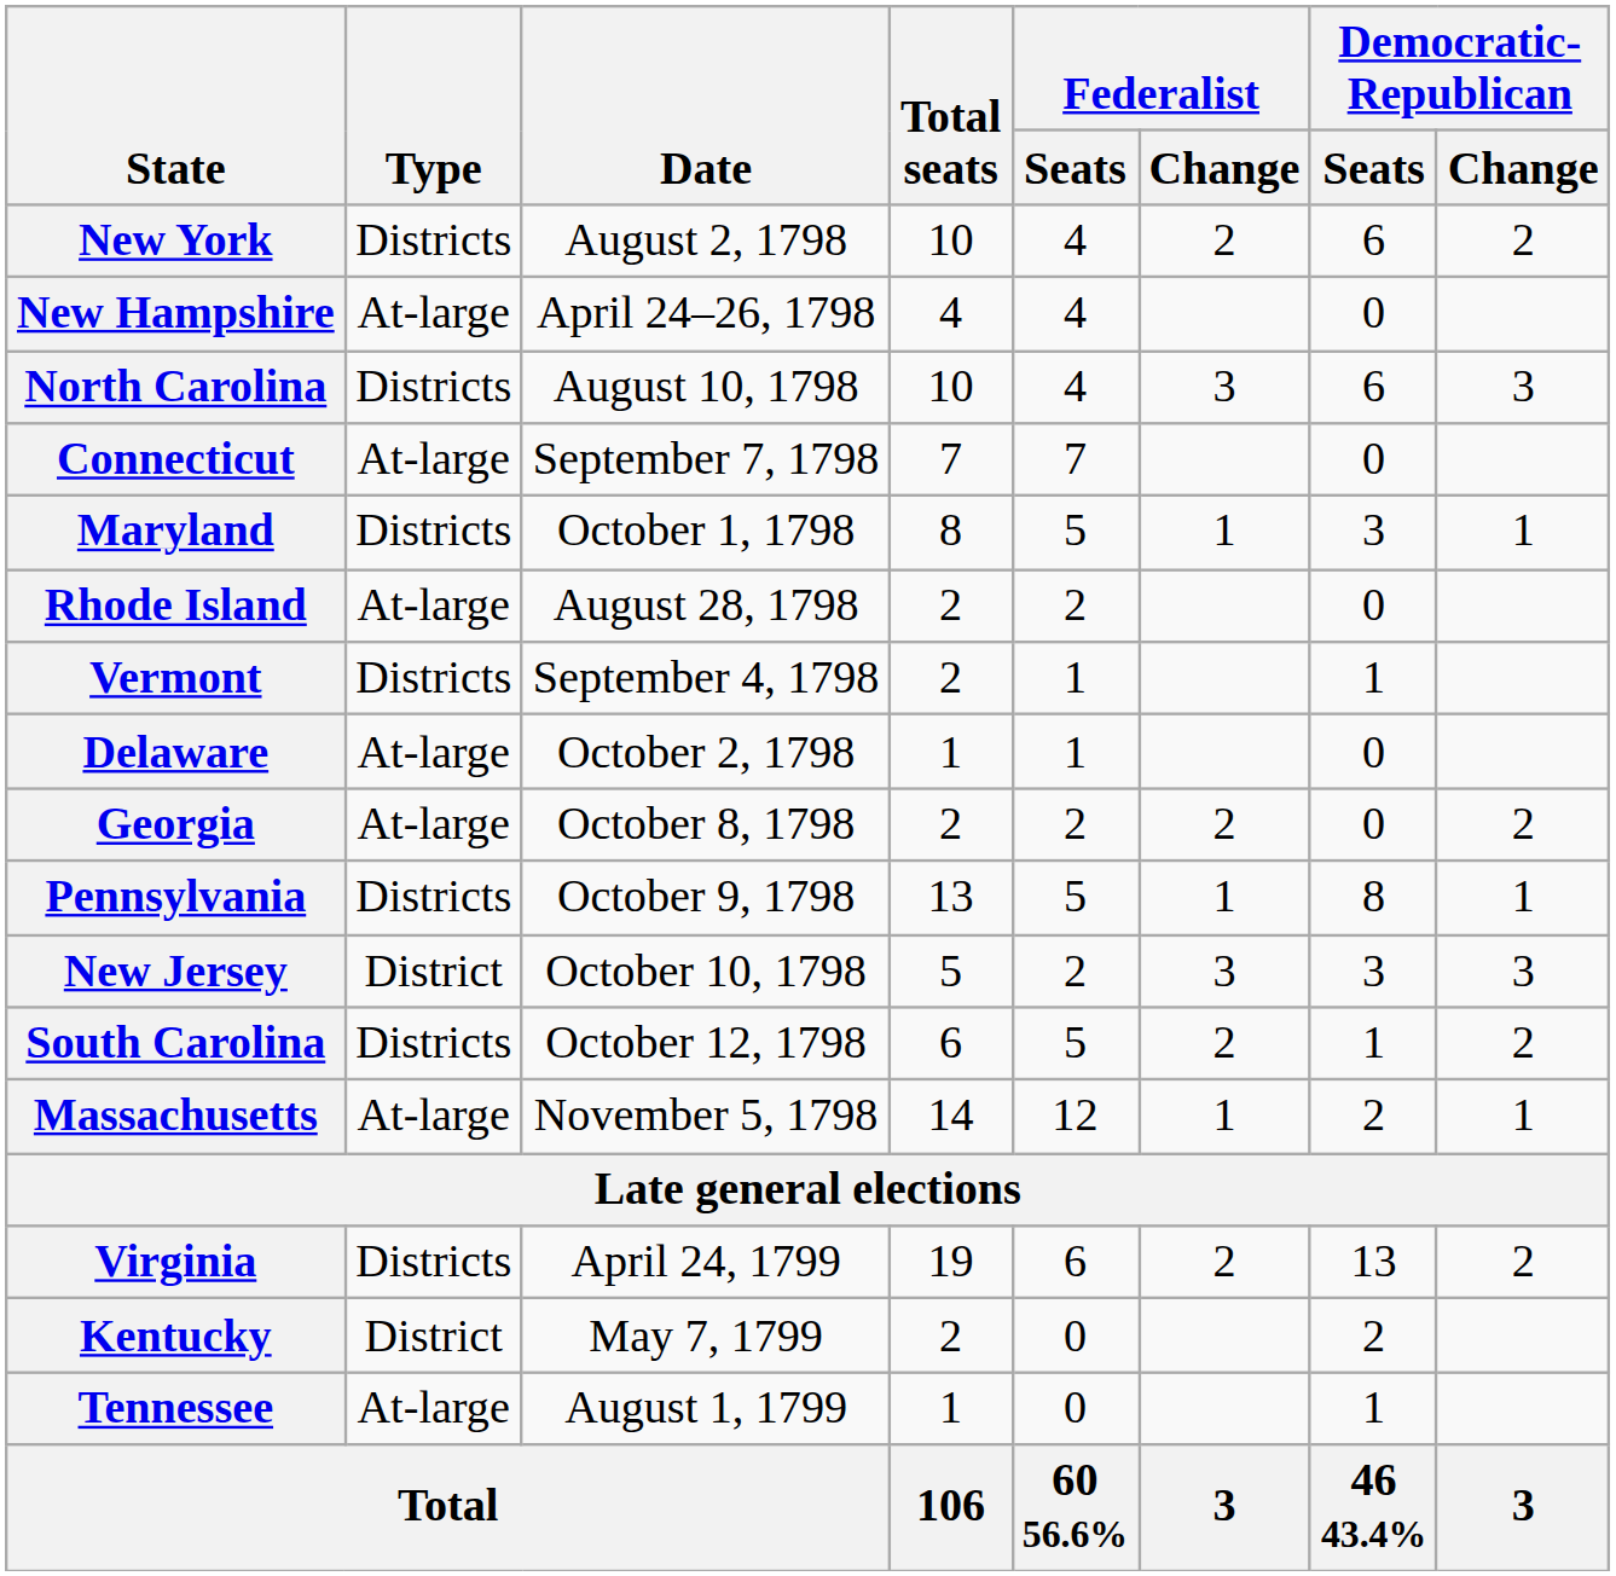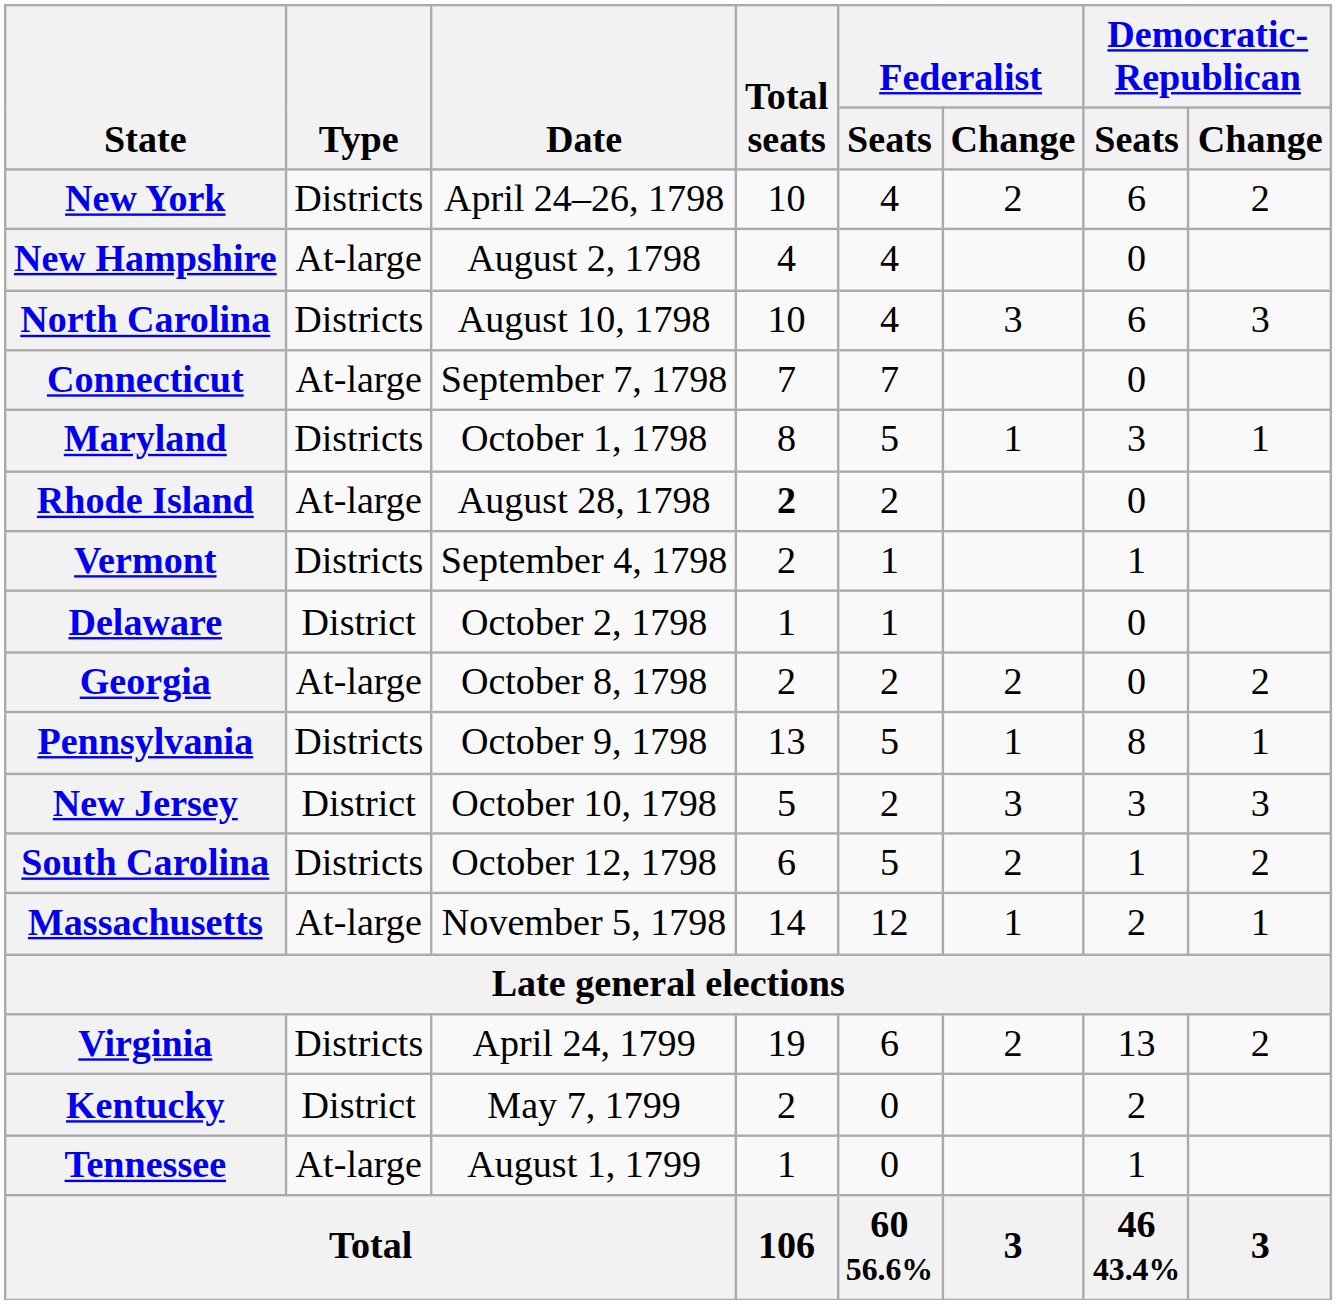New York | Date: August 2, 1798 -> April 24–26, 1798
New Hampshire | Date: April 24–26, 1798 -> August 2, 1798
Rhode Island | Total seats: normal -> bold
Delaware | Type: At-large -> District
